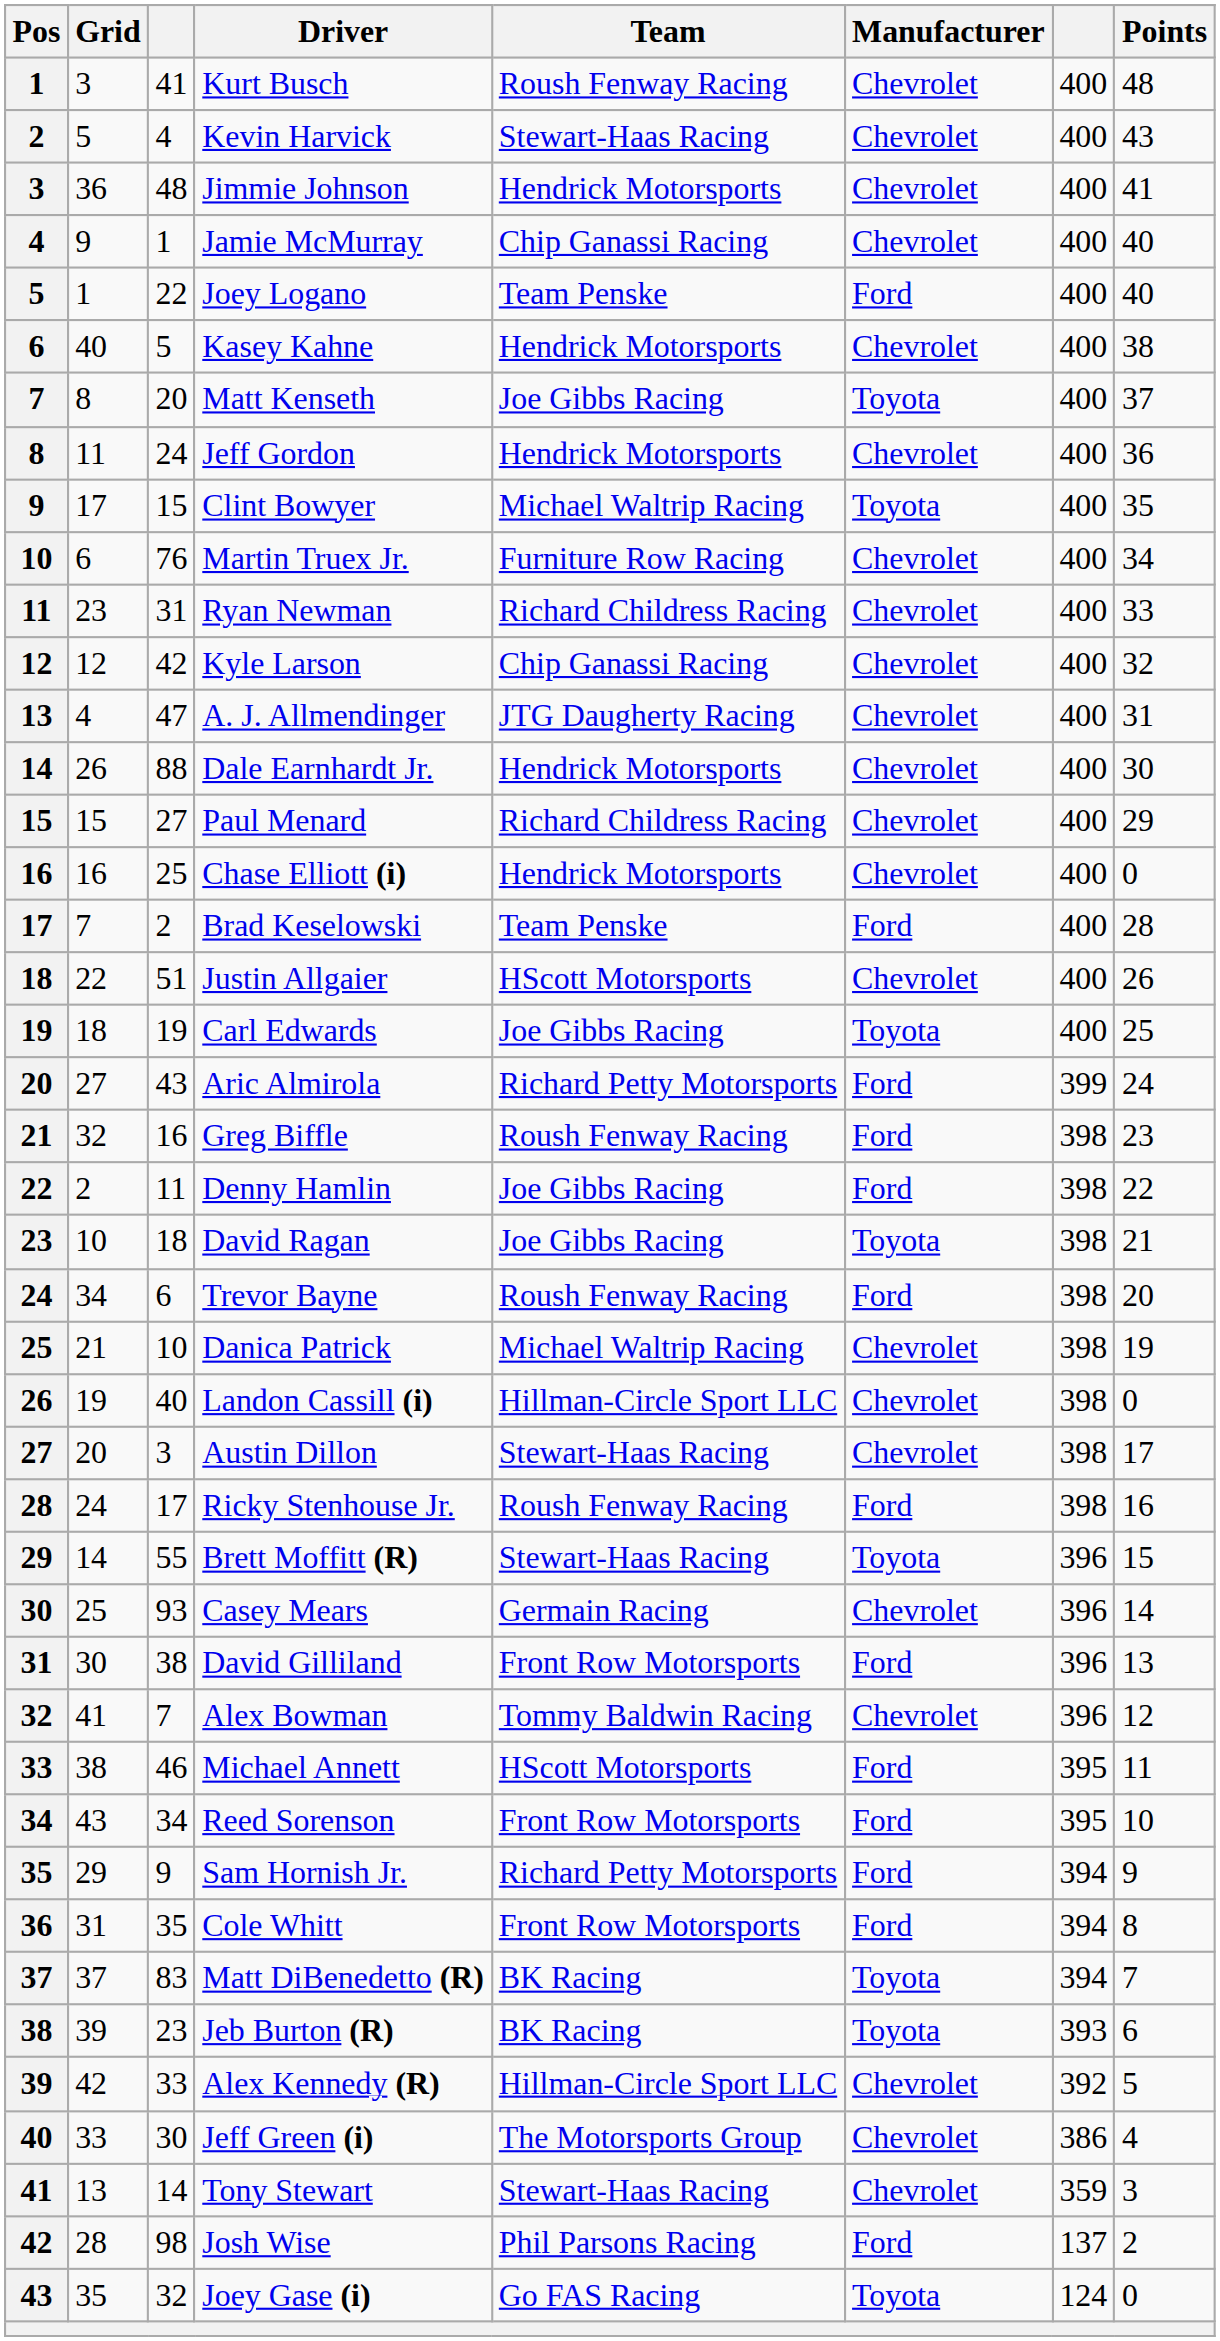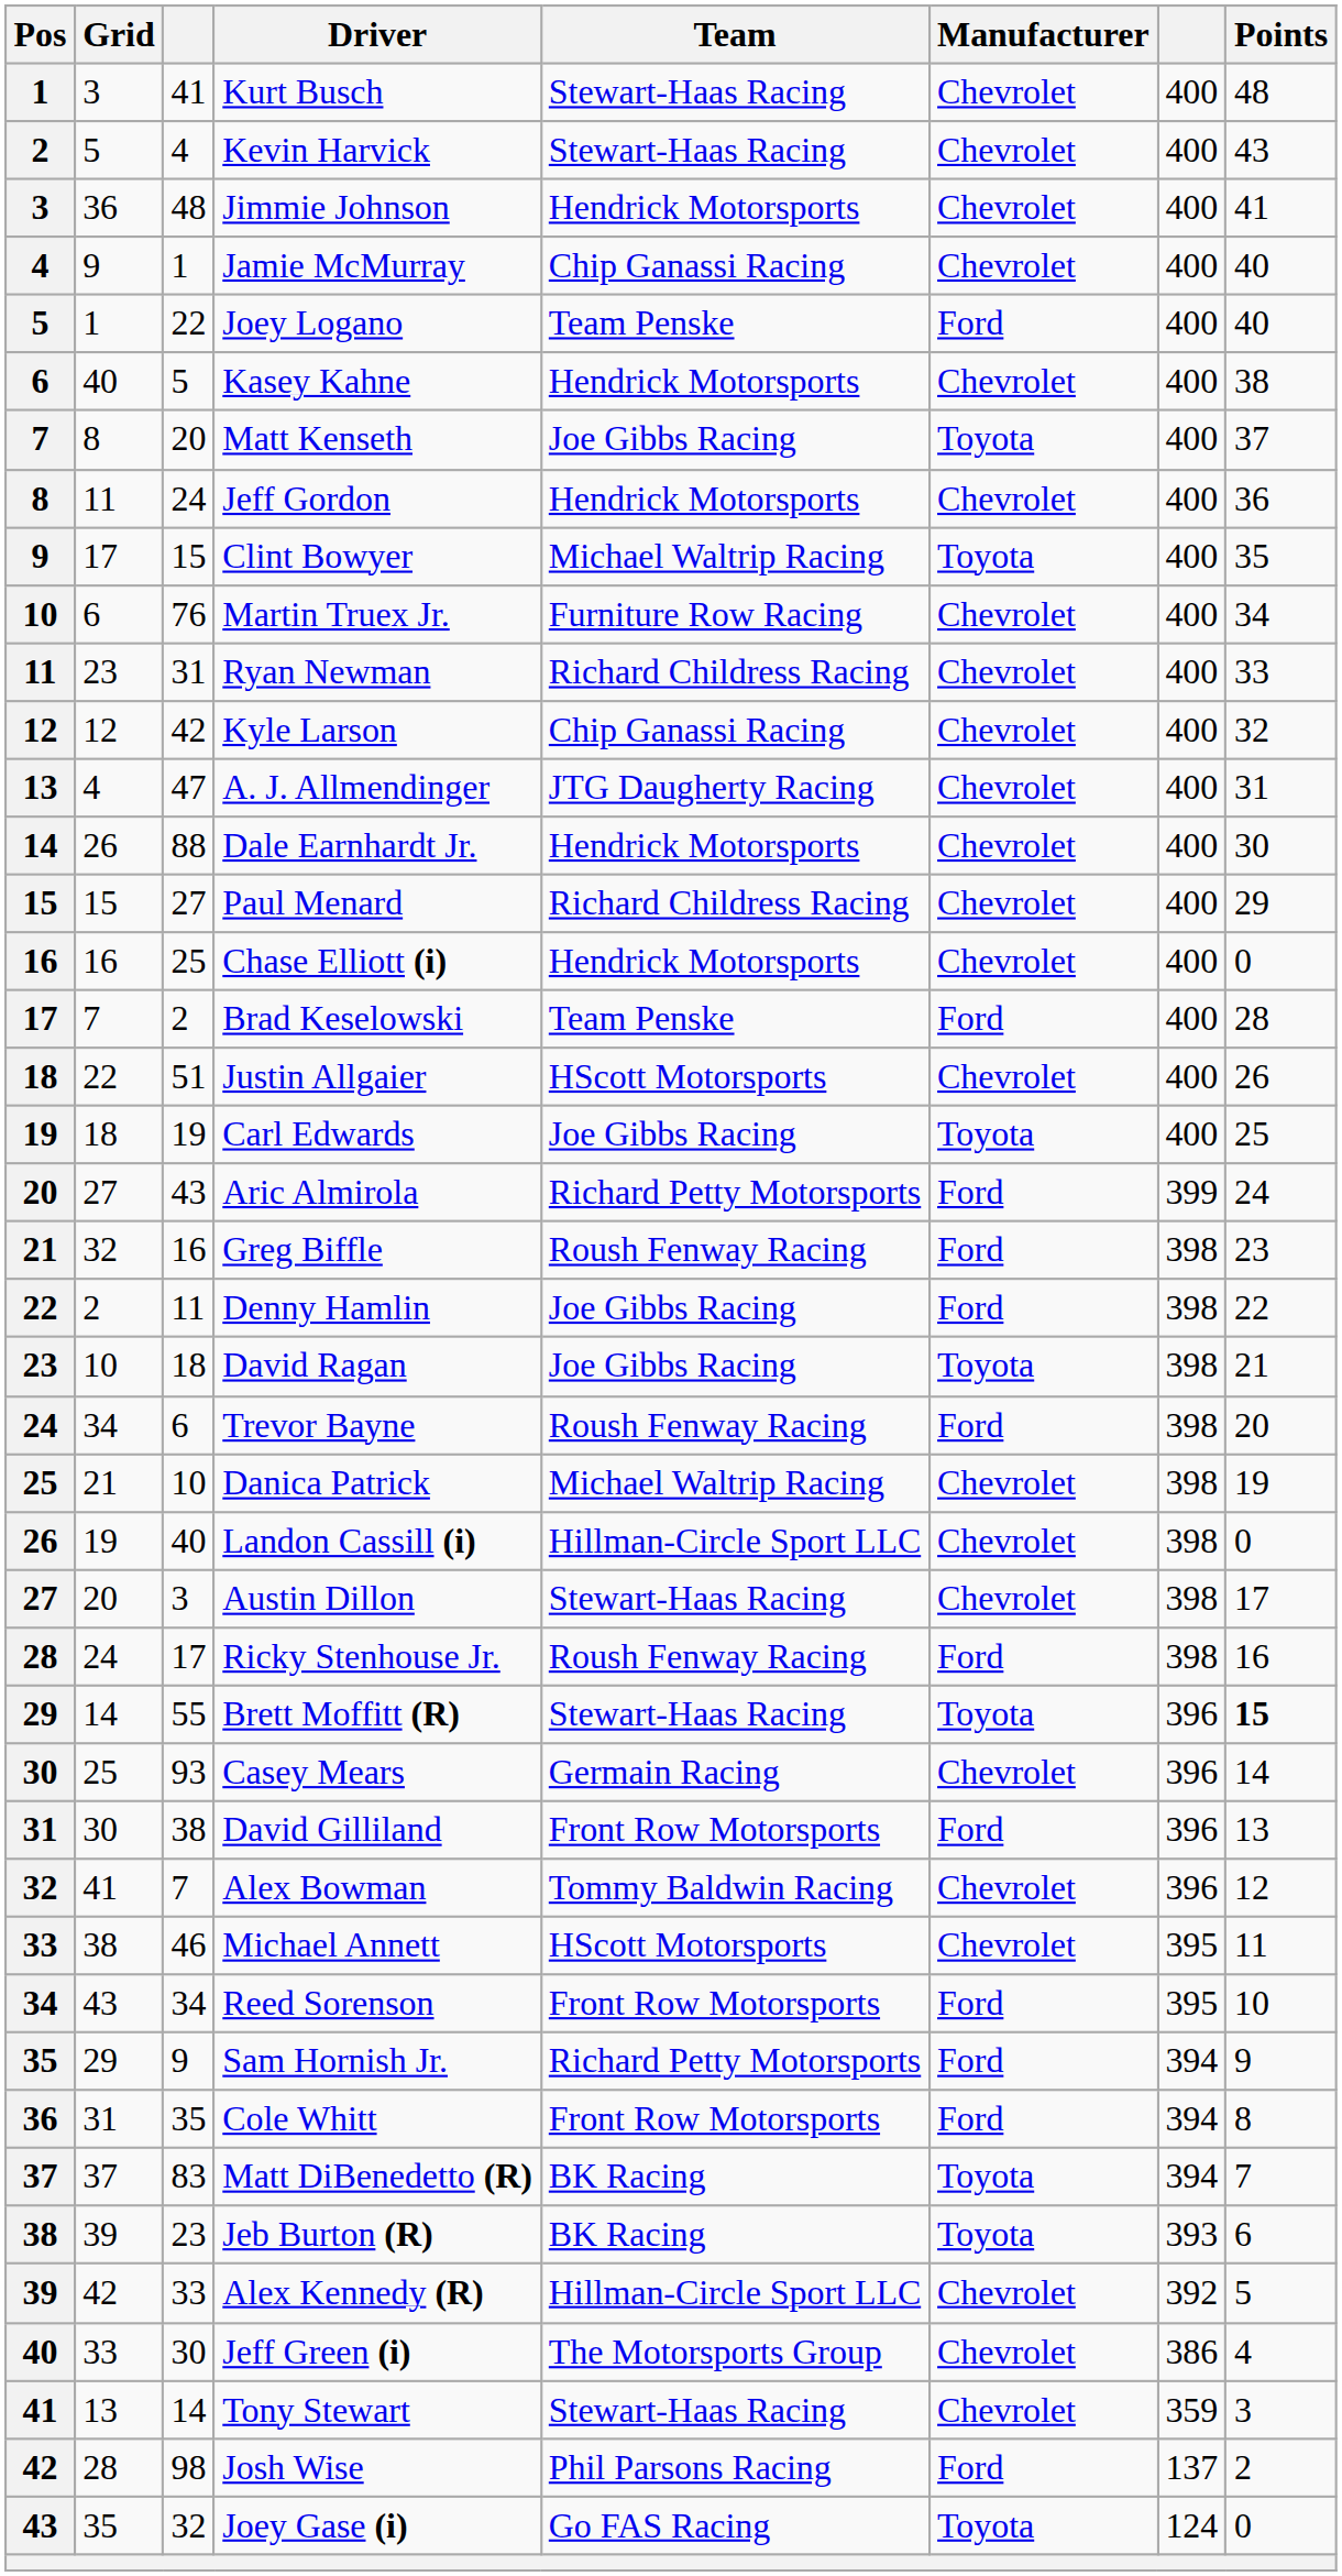Kurt Busch | Team: Roush Fenway Racing -> Stewart-Haas Racing
Brett Moffitt (R) | Points: normal -> bold
Michael Annett | Manufacturer: Ford -> Chevrolet
